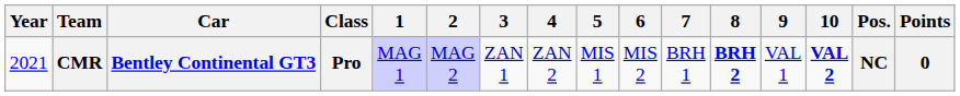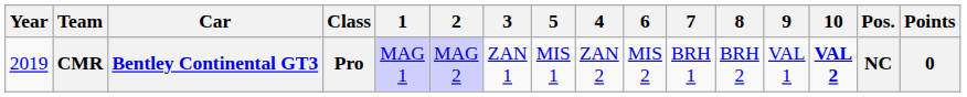columns swapped: 4 <-> 5
CMR | Year: 2021 -> 2019
CMR | 8: bold -> normal
